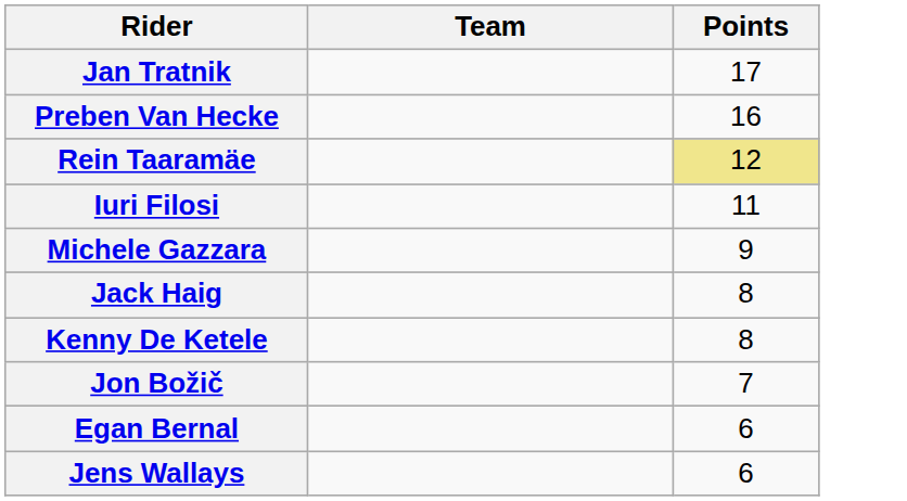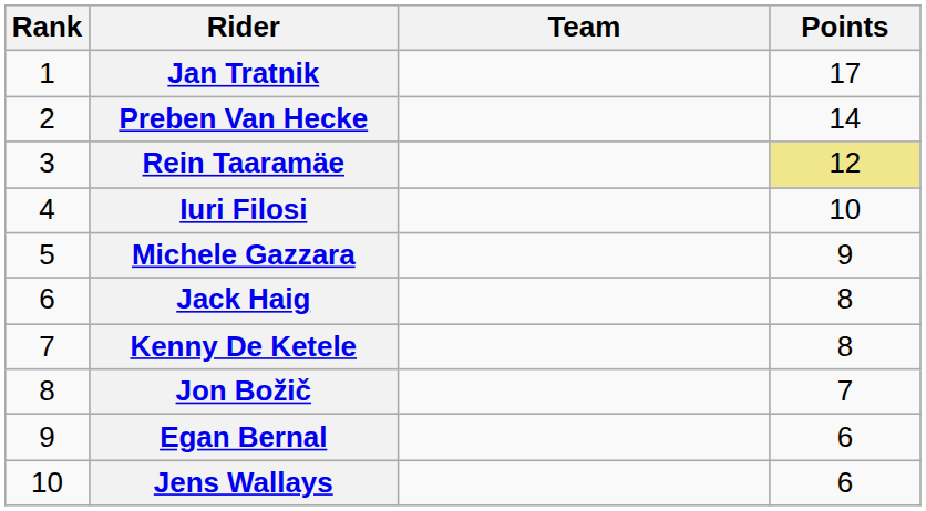+ column: Rank | 1 | 2 | 3 | 4 | 5 | 6 | 7 | 8 | 9 | 10
Preben Van Hecke | Points: 16 -> 14
Iuri Filosi | Points: 11 -> 10
